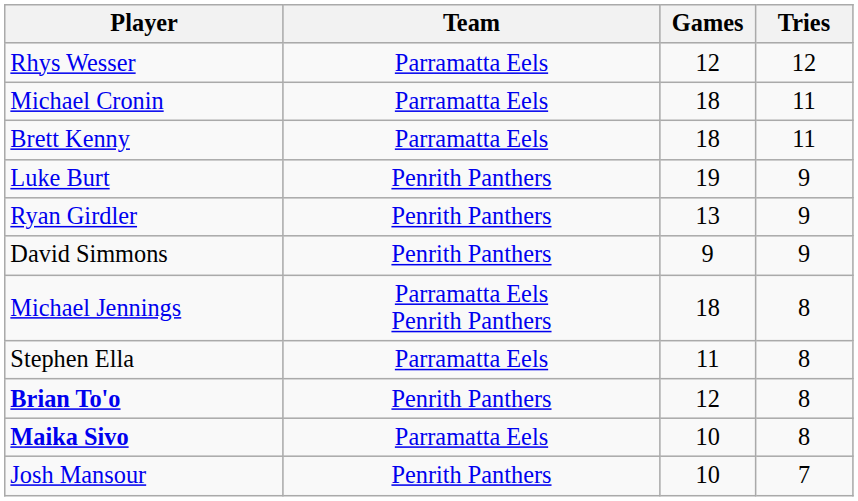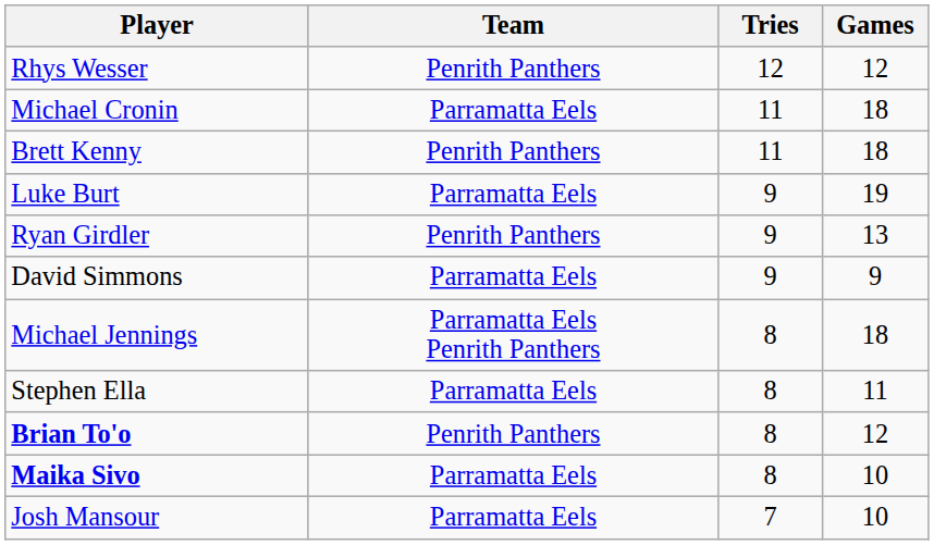columns swapped: Tries <-> Games
Rhys Wesser | Team: Parramatta Eels -> Penrith Panthers
Brett Kenny | Team: Parramatta Eels -> Penrith Panthers
Luke Burt | Team: Penrith Panthers -> Parramatta Eels
David Simmons | Team: Penrith Panthers -> Parramatta Eels
Josh Mansour | Team: Penrith Panthers -> Parramatta Eels
